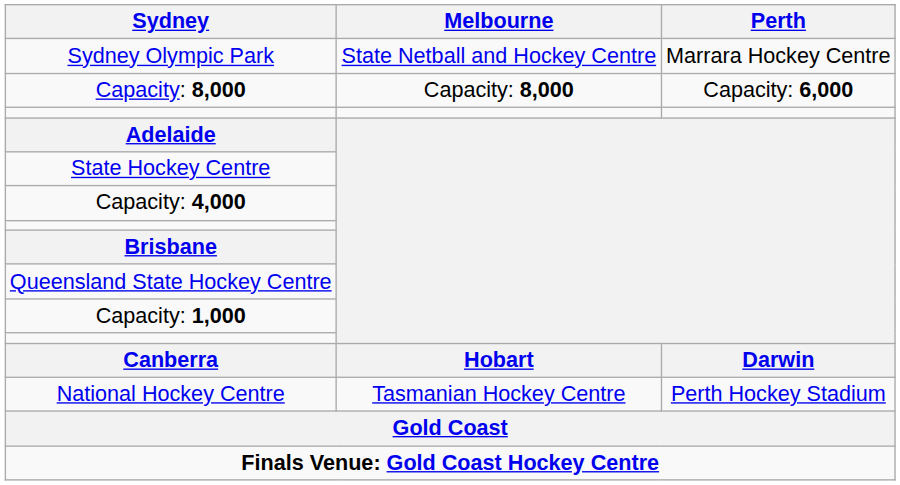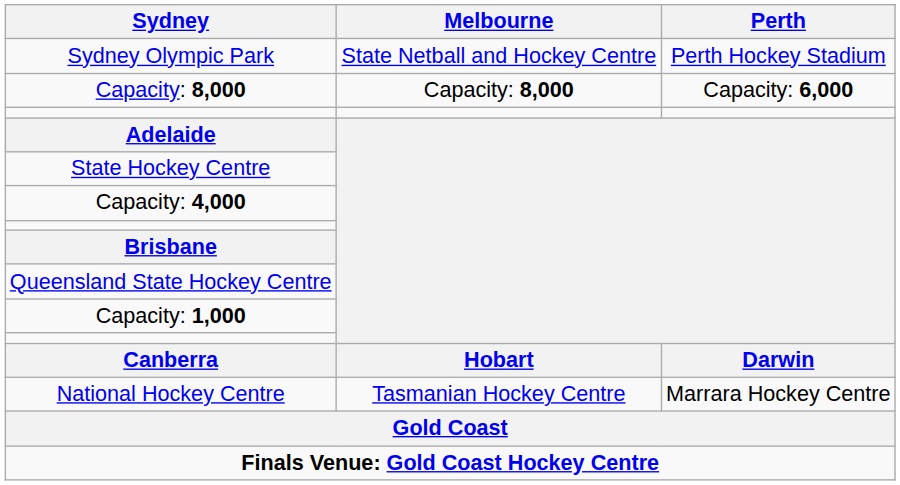Sydney Olympic Park | Perth: Marrara Hockey Centre -> Perth Hockey Stadium
National Hockey Centre | Perth: Perth Hockey Stadium -> Marrara Hockey Centre
